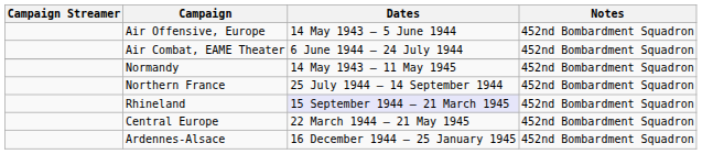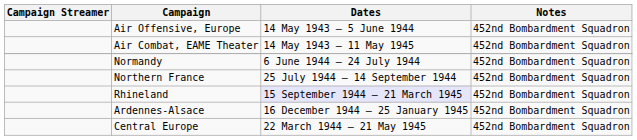Air Combat, EAME Theater | Dates: 6 June 1944 – 24 July 1944 -> 14 May 1943 – 11 May 1945
Normandy | Dates: 14 May 1943 – 11 May 1945 -> 6 June 1944 – 24 July 1944
rows swapped: Ardennes-Alsace <-> Central Europe
